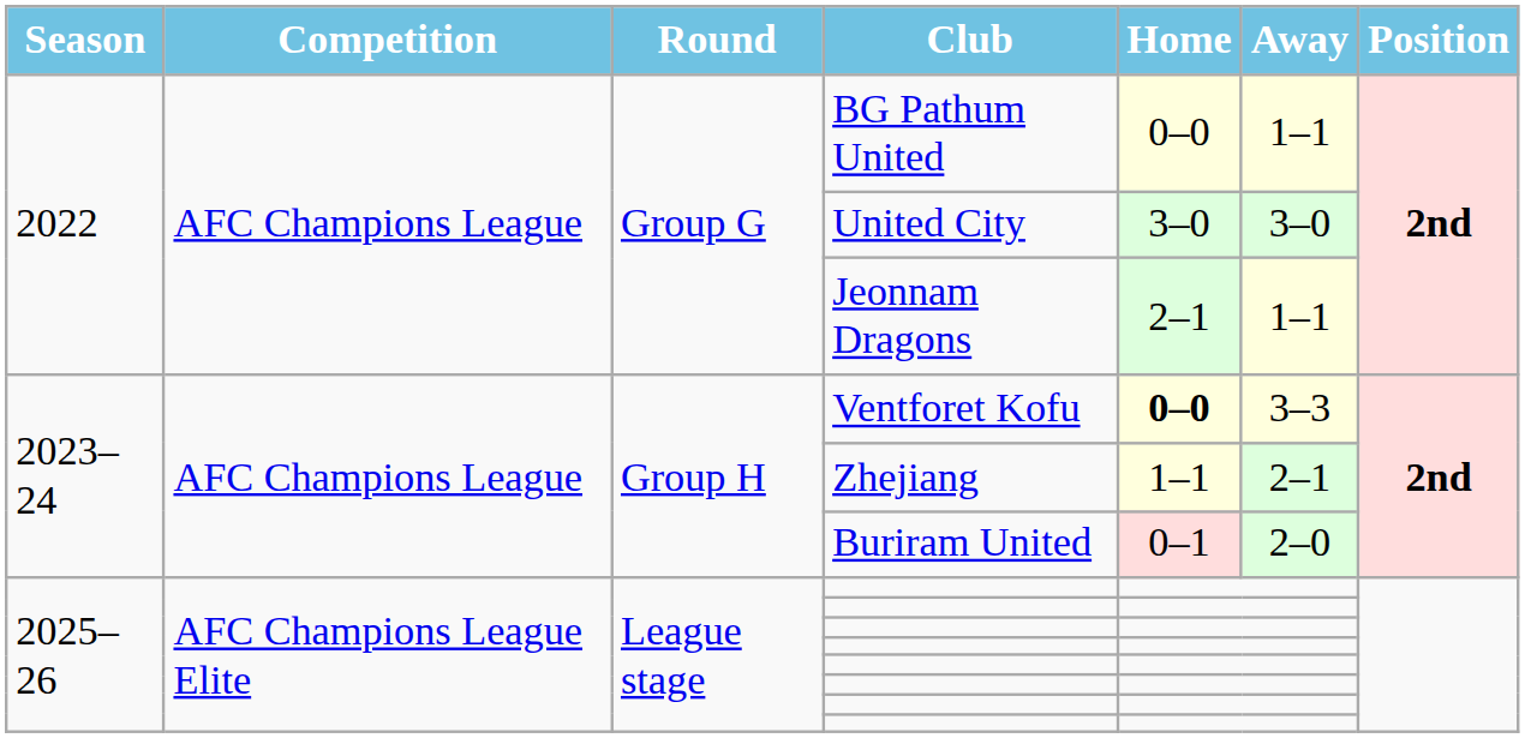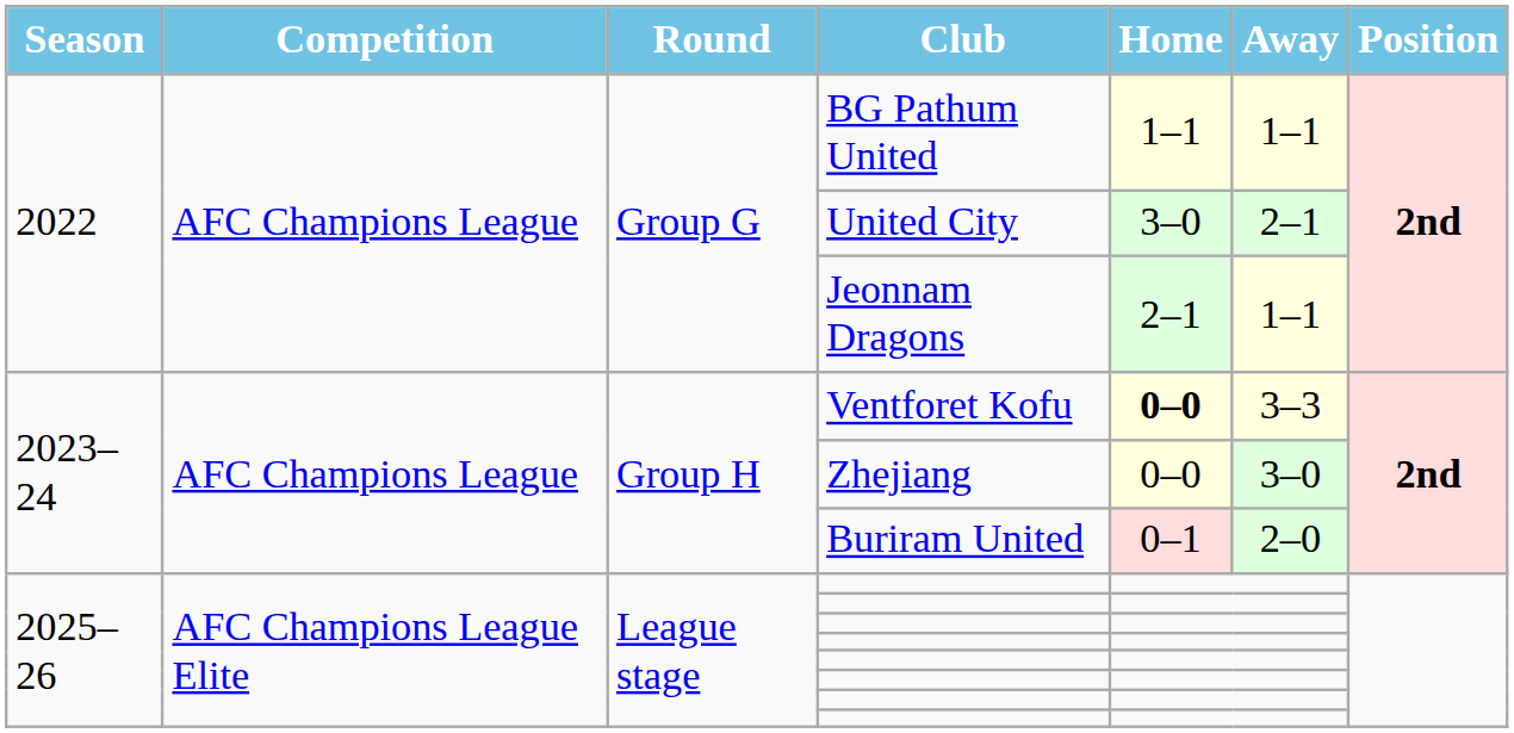BG Pathum United | Home: 0–0 -> 1–1
United City | Away: 3–0 -> 2–1
Zhejiang | Home: 1–1 -> 0–0
Zhejiang | Away: 2–1 -> 3–0
